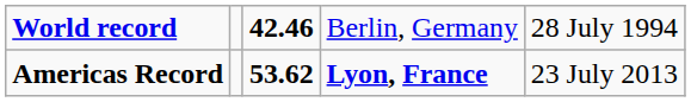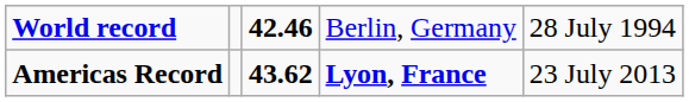Americas Record | column 3: 53.62 -> 43.62
